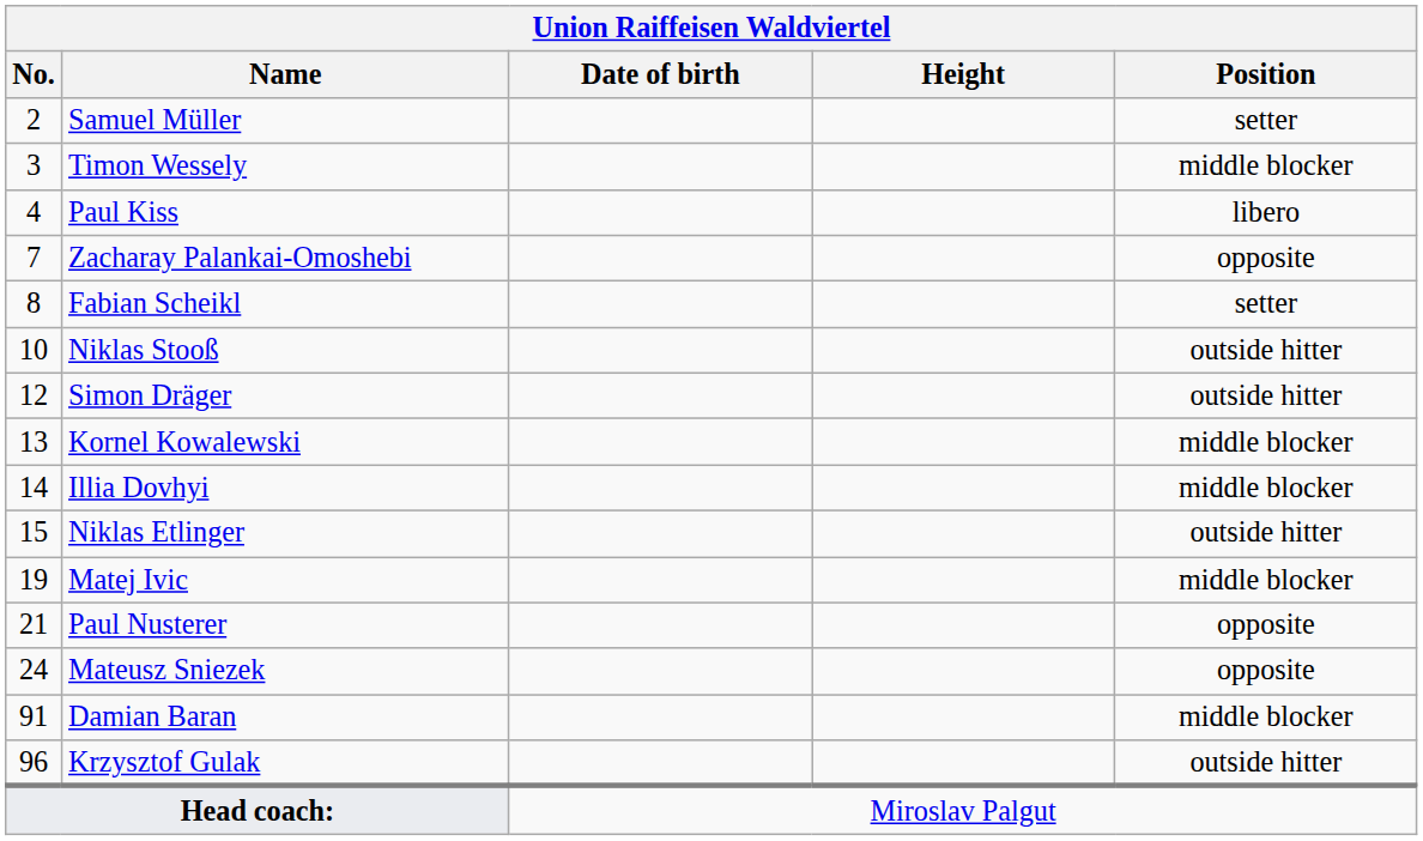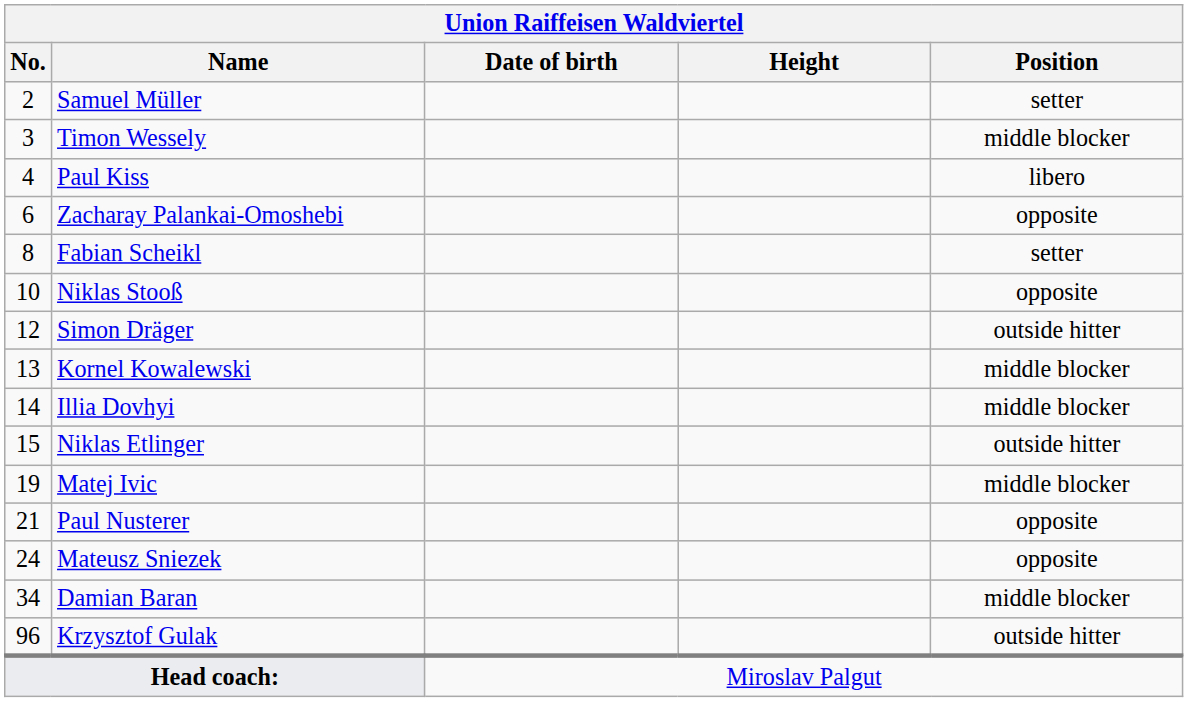Zacharay Palankai-Omoshebi | No.: 7 -> 6
Niklas Stooß | Position: outside hitter -> opposite
Damian Baran | No.: 91 -> 34
